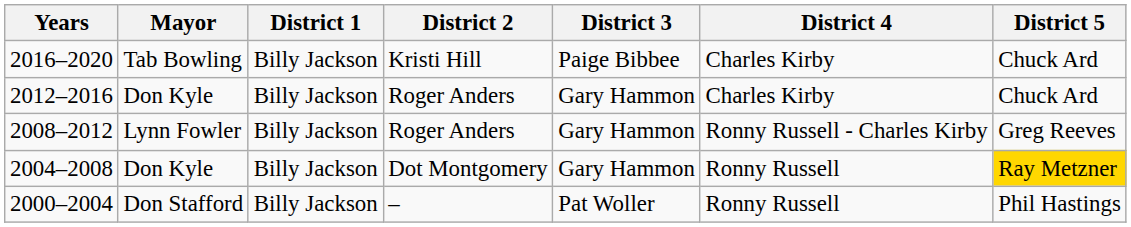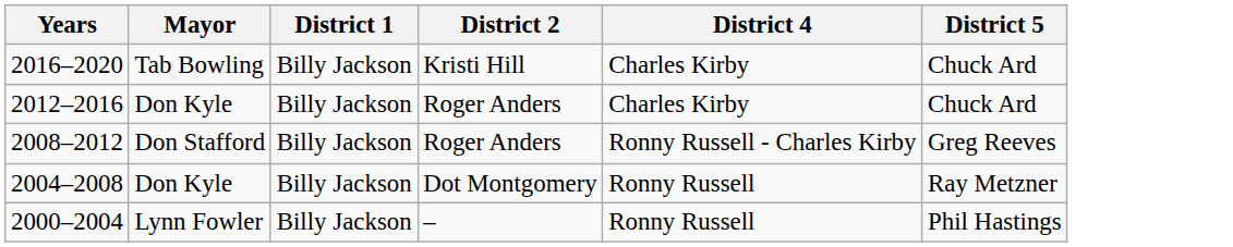- column: District 3 | Paige Bibbee | Gary Hammon | Gary Hammon | Gary Hammon | Pat Woller
2008–2012 | Mayor: Lynn Fowler -> Don Stafford
2004–2008 | District 5: gold background -> no background
2000–2004 | Mayor: Don Stafford -> Lynn Fowler
